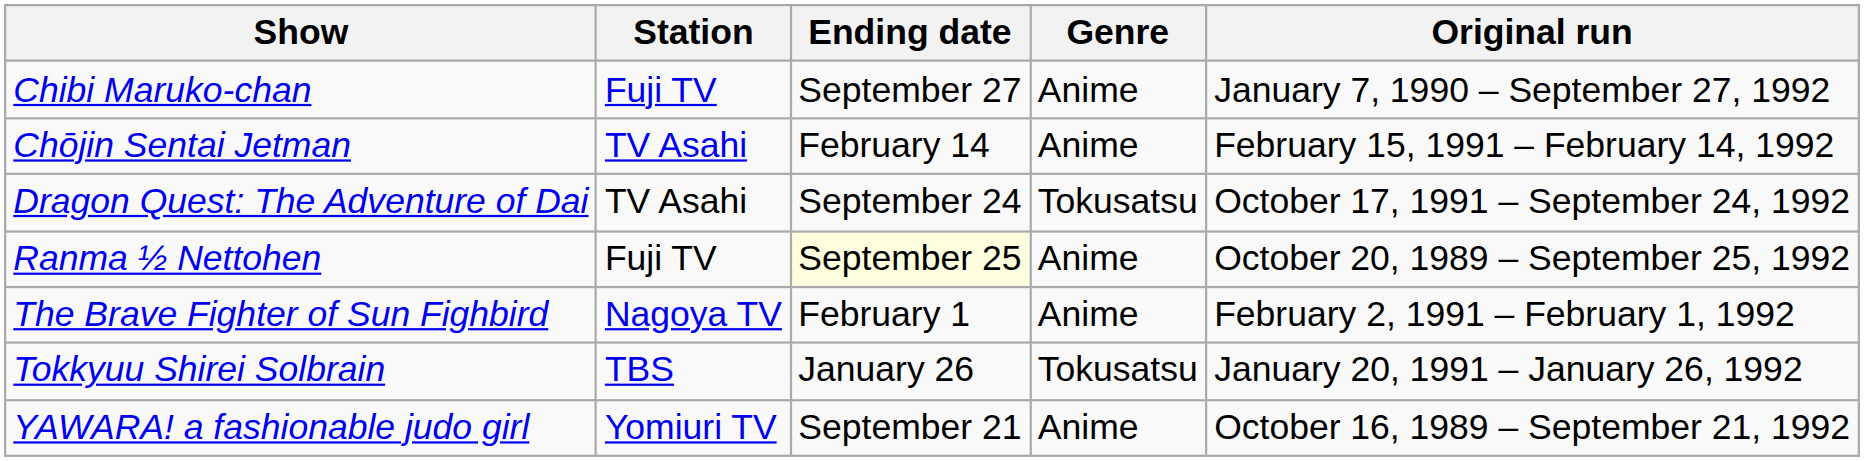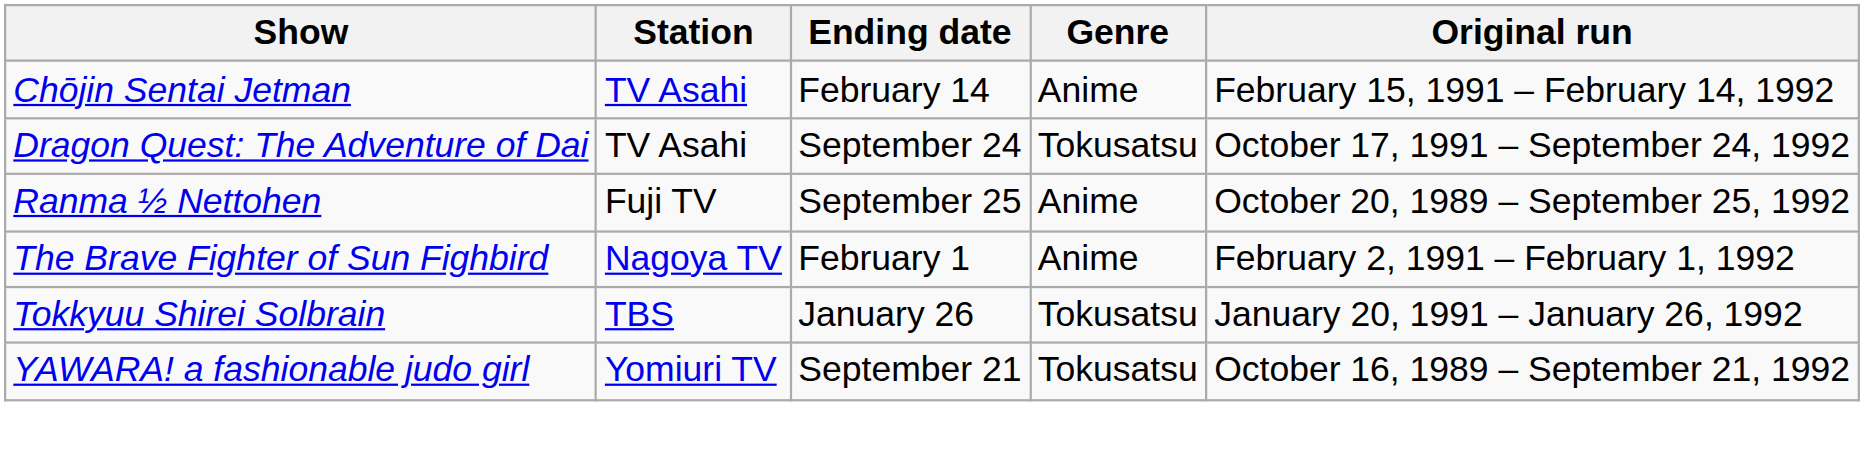- row: Chibi Maruko-chan | Fuji TV | September 27 | Anime | January 7, 1990 – September 27, 1992
Ranma ½ Nettohen | Ending date: lightyellow background -> no background
YAWARA! a fashionable judo girl | Genre: Anime -> Tokusatsu
